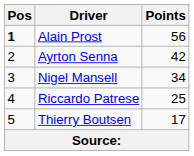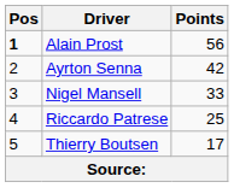Nigel Mansell | Points: 34 -> 33
